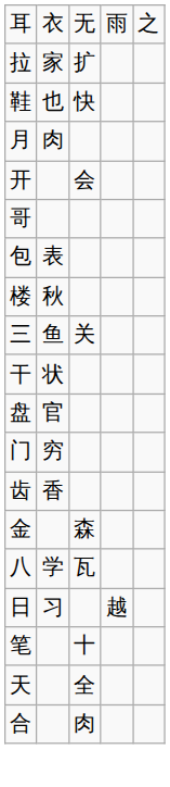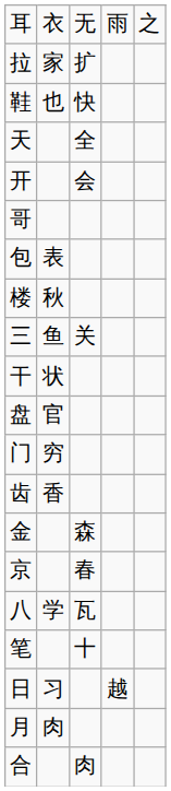rows swapped: 天 <-> 月
+ row: 京 | 春
rows swapped: 笔 <-> 日
